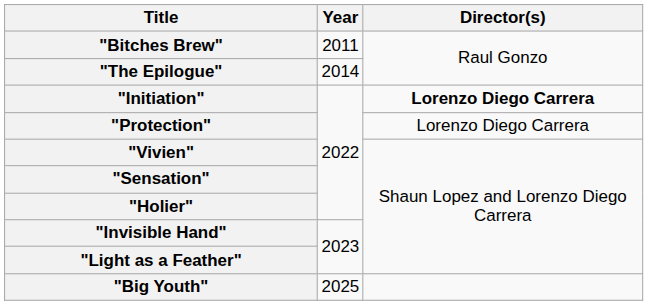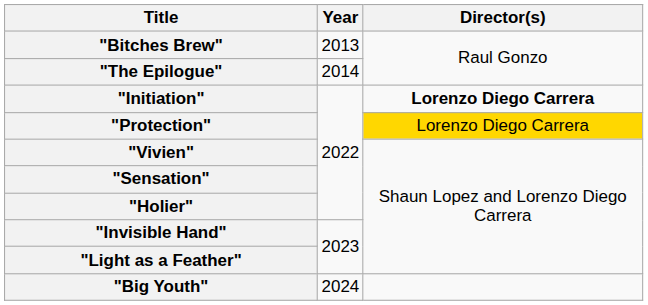"Bitches Brew" | Year: 2011 -> 2013
"Protection" | Director(s): no background -> gold background
"Big Youth" | Year: 2025 -> 2024
